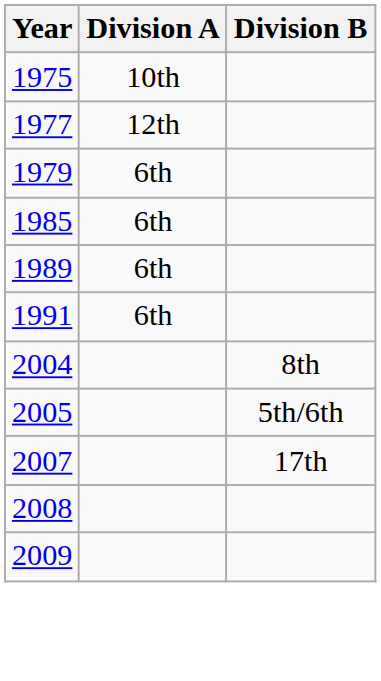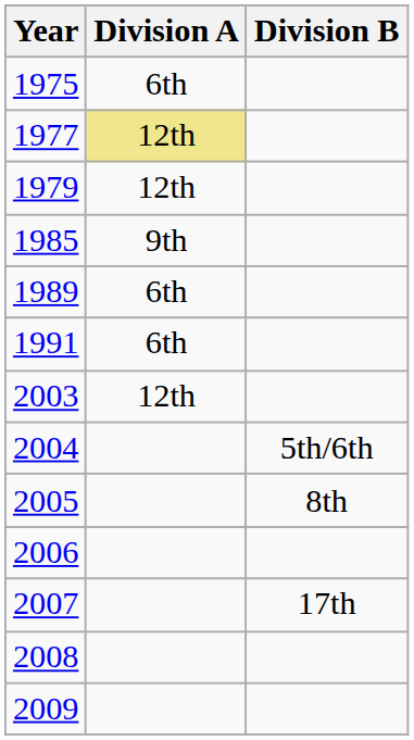1975 | Division A: 10th -> 6th
1977 | Division A: no background -> khaki background
1979 | Division A: 6th -> 12th
1985 | Division A: 6th -> 9th
+ row: 2003 | 12th
2004 | Division B: 8th -> 5th/6th
2005 | Division B: 5th/6th -> 8th
+ row: 2006
